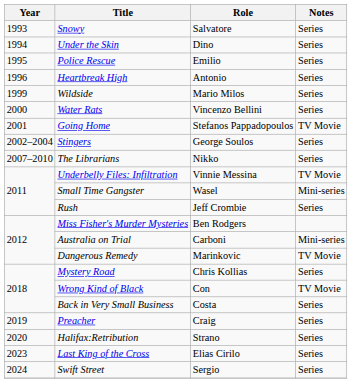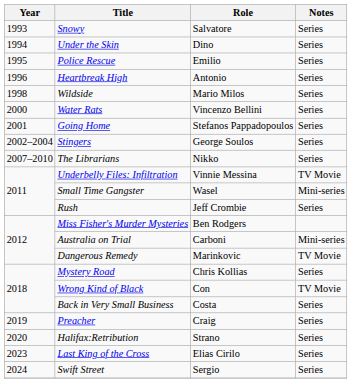Wildside | Year: 1999 -> 1998
Going Home | Notes: TV Movie -> Series
